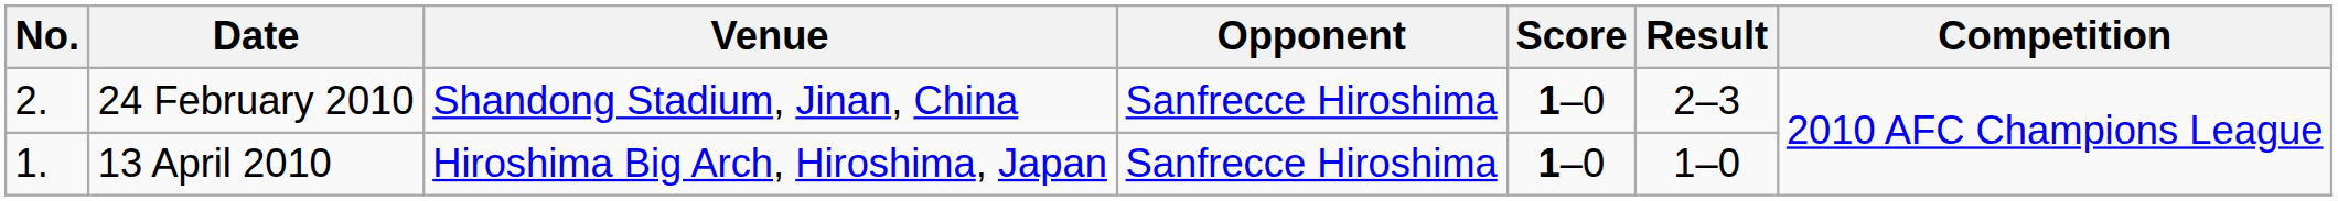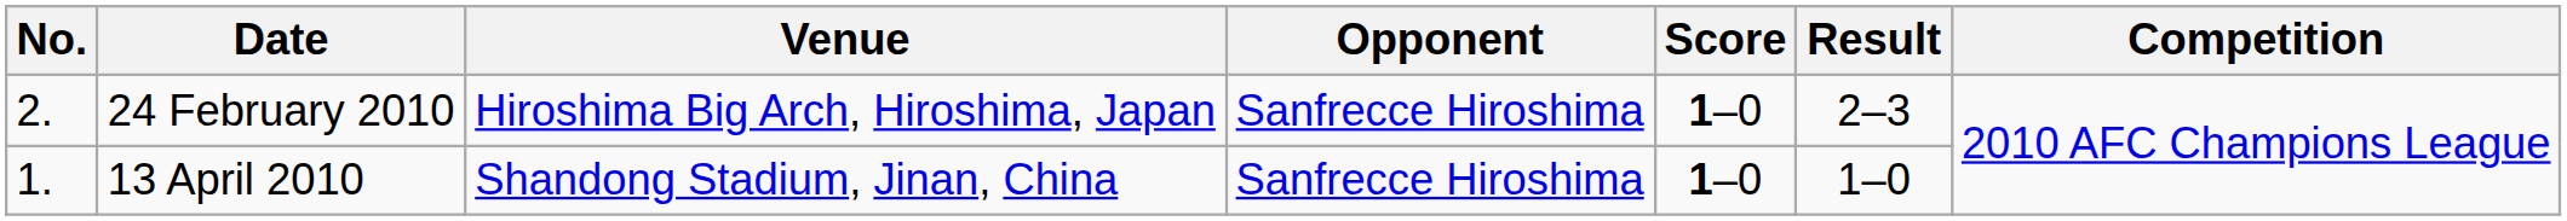24 February 2010 | Venue: Shandong Stadium, Jinan, China -> Hiroshima Big Arch, Hiroshima, Japan
13 April 2010 | Venue: Hiroshima Big Arch, Hiroshima, Japan -> Shandong Stadium, Jinan, China
